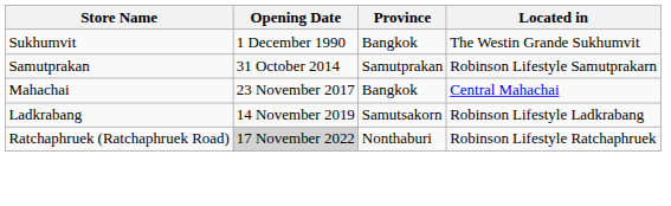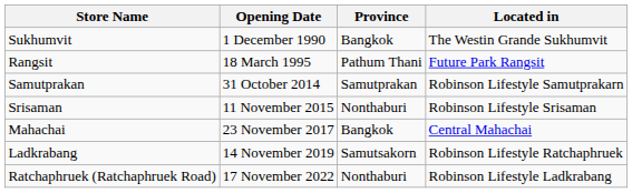+ row: Rangsit | 18 March 1995 | Pathum Thani | Future Park Rangsit
+ row: Srisaman | 11 November 2015 | Nonthaburi | Robinson Lifestyle Srisaman
Ladkrabang | Located in: Robinson Lifestyle Ladkrabang -> Robinson Lifestyle Ratchaphruek
Ratchaphruek (Ratchaphruek Road) | Opening Date: lightgrey background -> no background
Ratchaphruek (Ratchaphruek Road) | Located in: Robinson Lifestyle Ratchaphruek -> Robinson Lifestyle Ladkrabang
